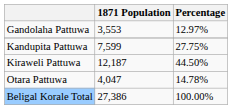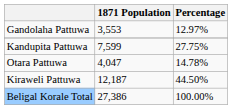rows swapped: Kiraweli Pattuwa <-> Otara Pattuwa
